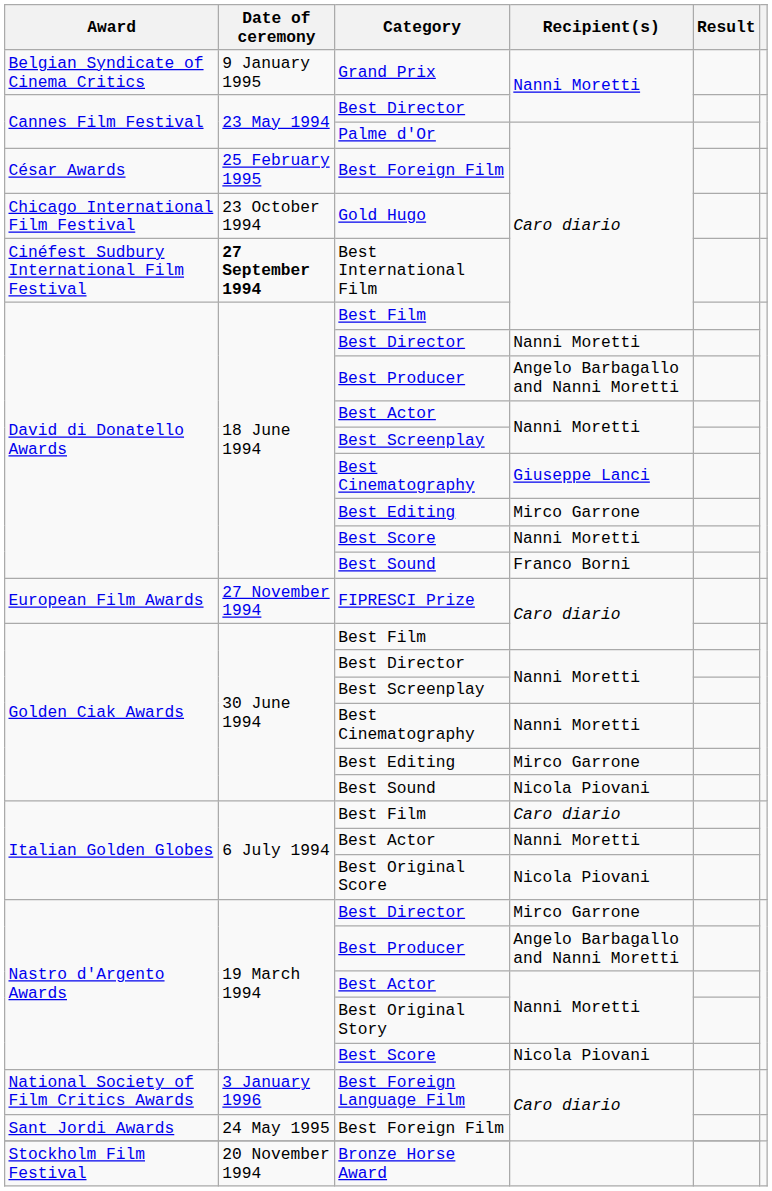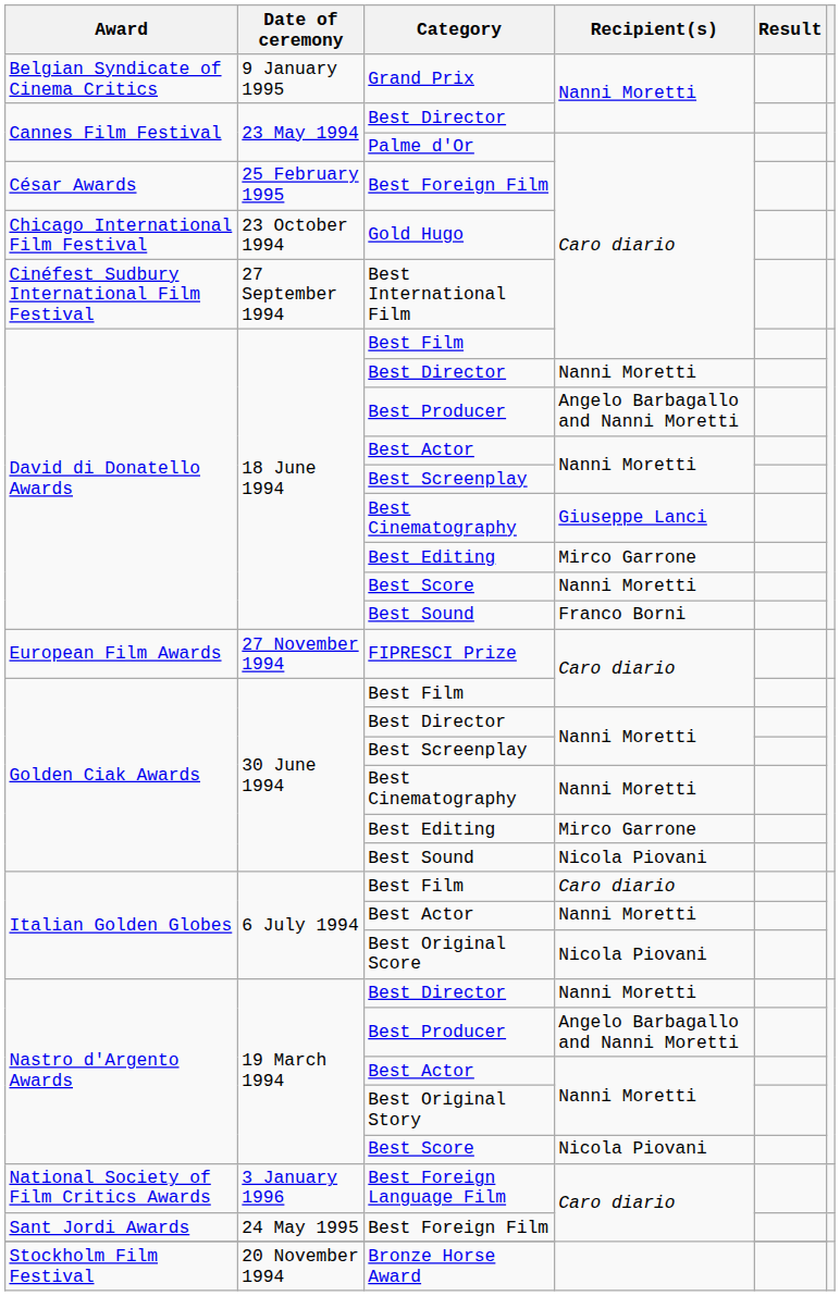Best International Film | Date of ceremony: bold -> normal
Nastro d'Argento Awards / Best Director | Recipient(s): Mirco Garrone -> Nanni Moretti
